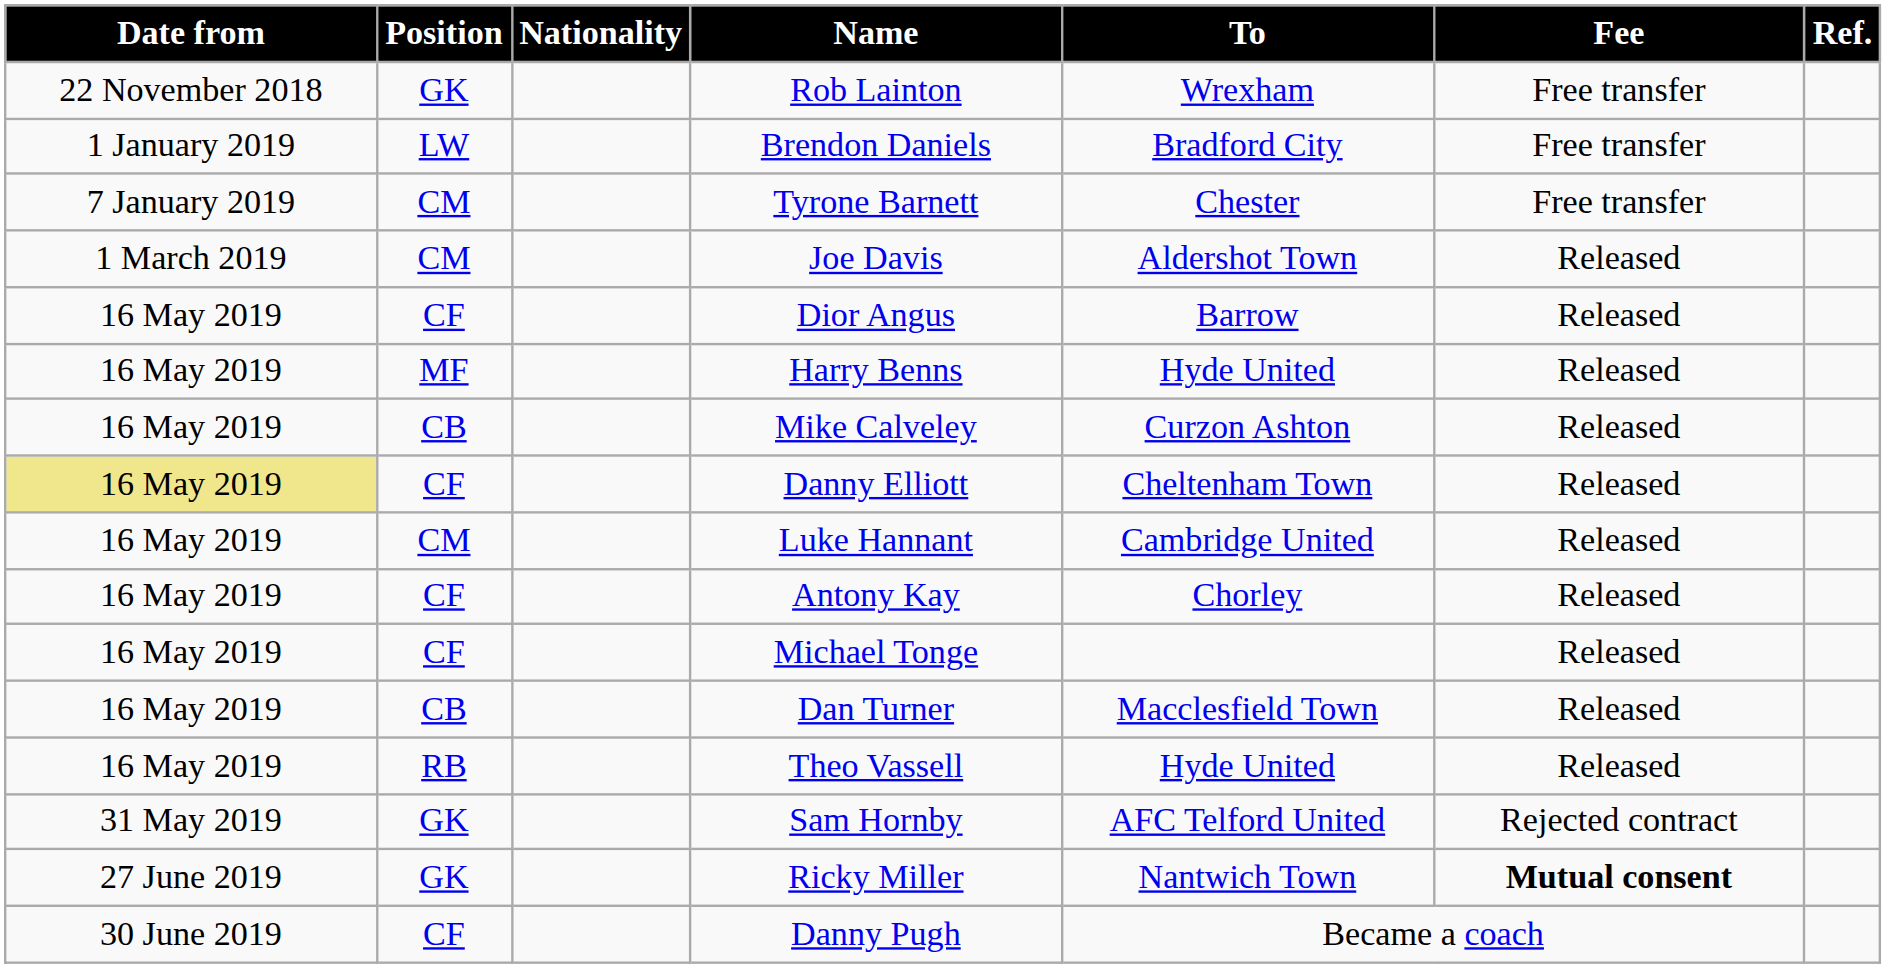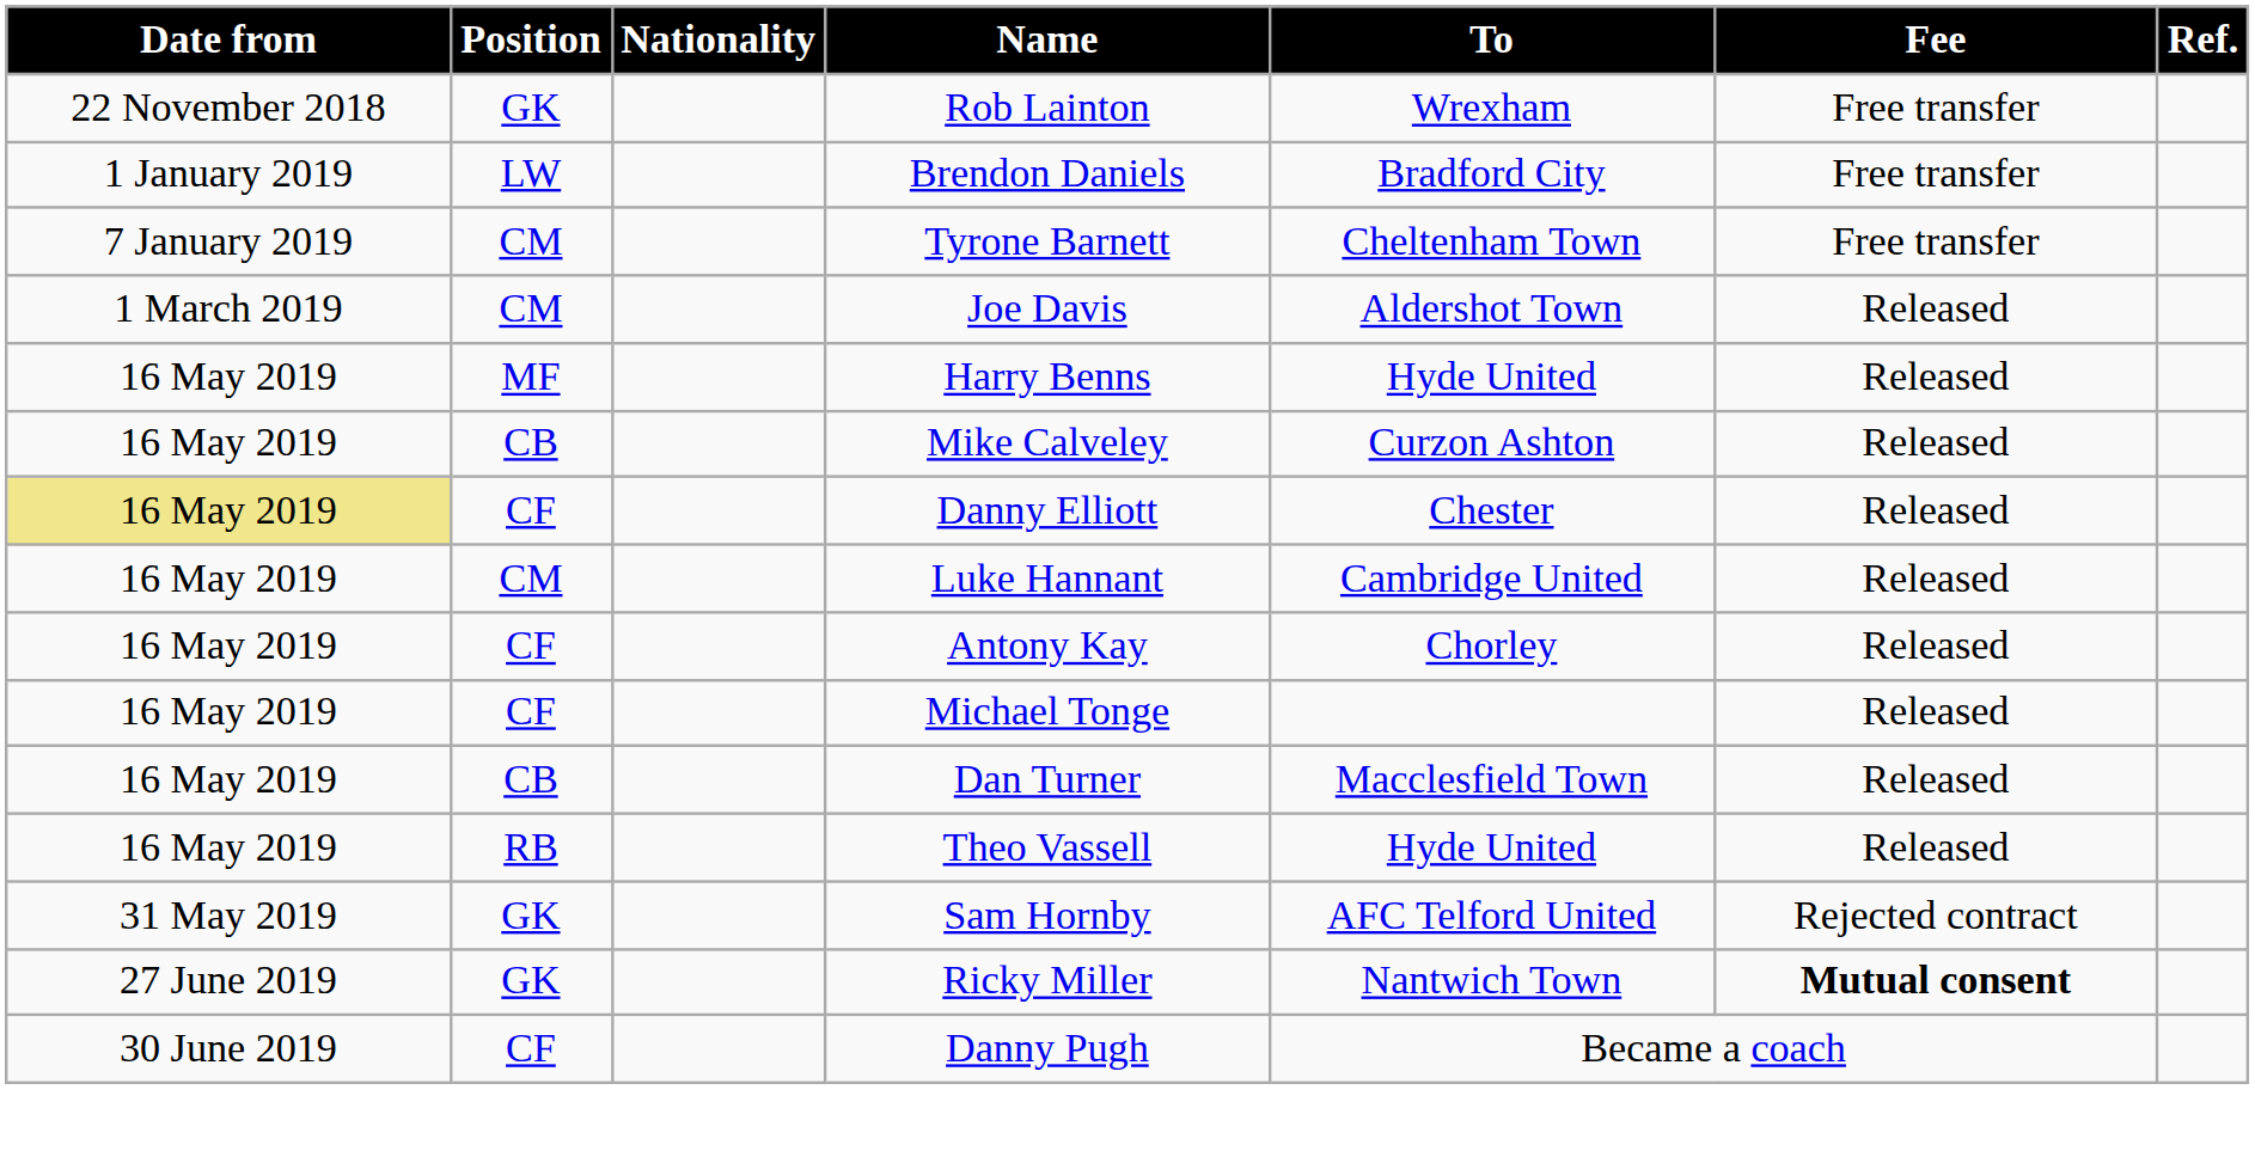Tyrone Barnett | To: Chester -> Cheltenham Town
- row: 16 May 2019 | CF | Dior Angus | Barrow | Released
Danny Elliott | To: Cheltenham Town -> Chester
